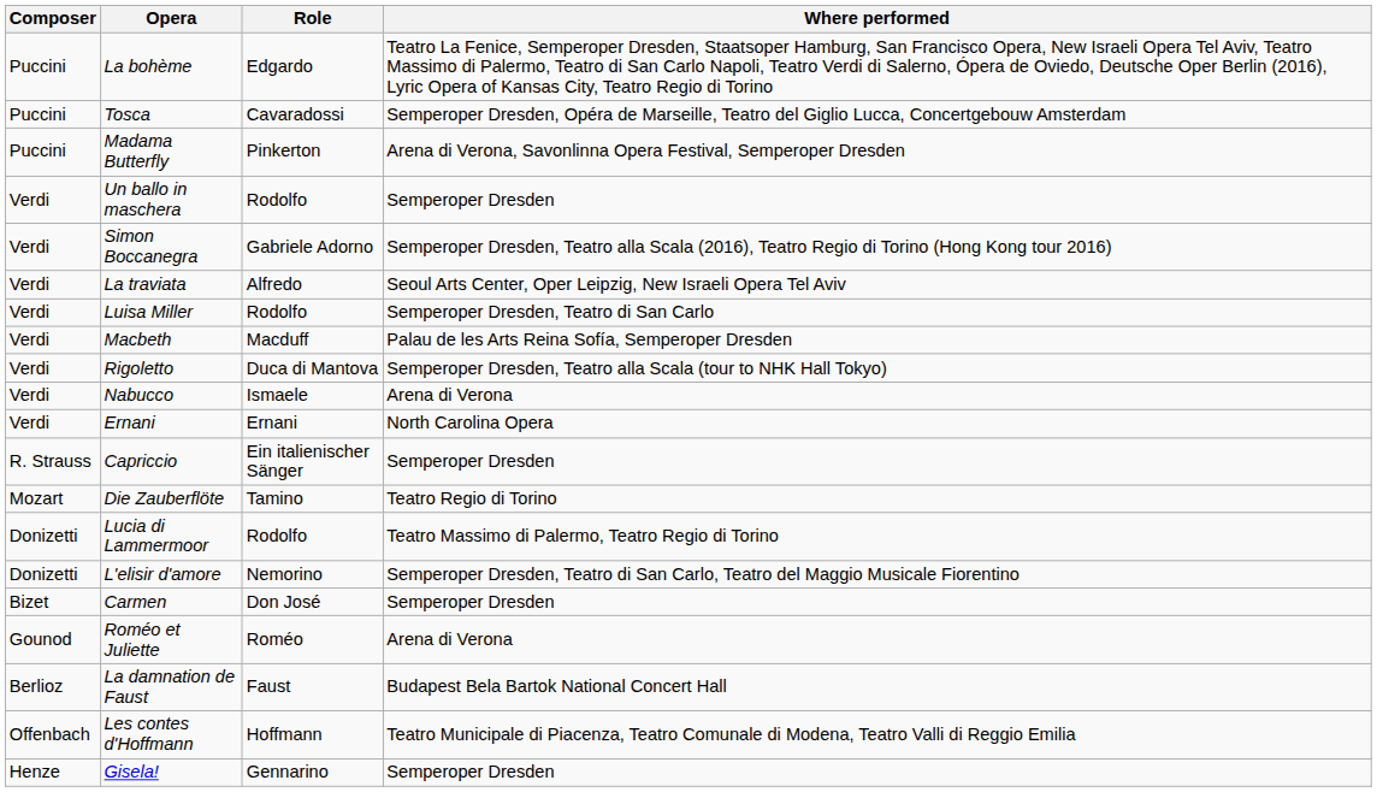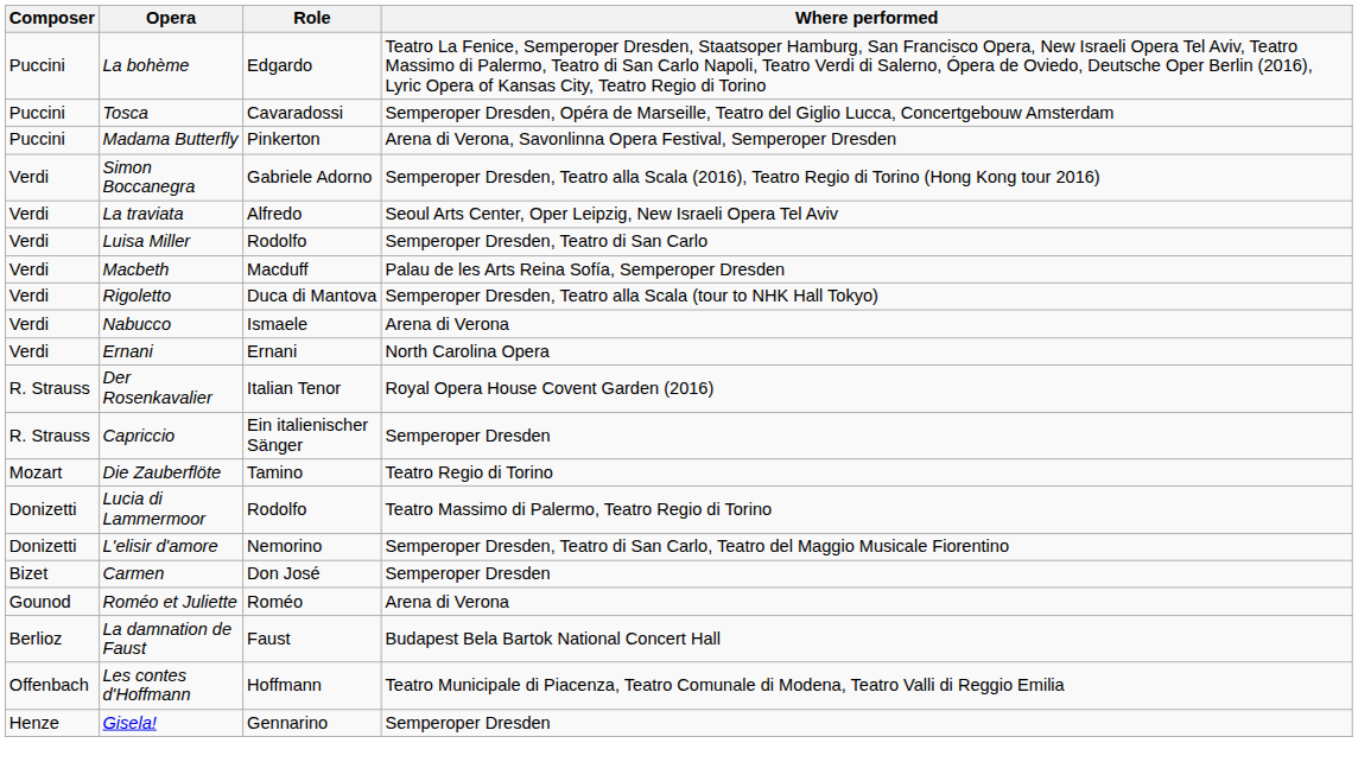- row: Verdi | Un ballo in maschera | Rodolfo | Semperoper Dresden
+ row: R. Strauss | Der Rosenkavalier | Italian Tenor | Royal Opera House Covent Garden (2016)
